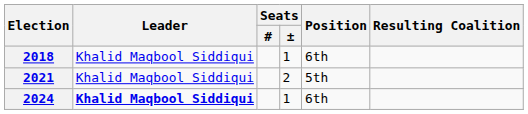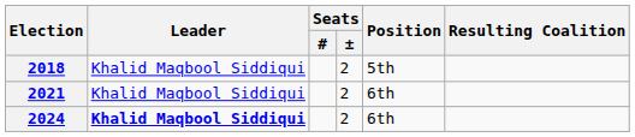2018 | Seats / ±: 1 -> 2
2018 | Position: 6th -> 5th
2021 | Position: 5th -> 6th
2024 | Seats / ±: 1 -> 2
